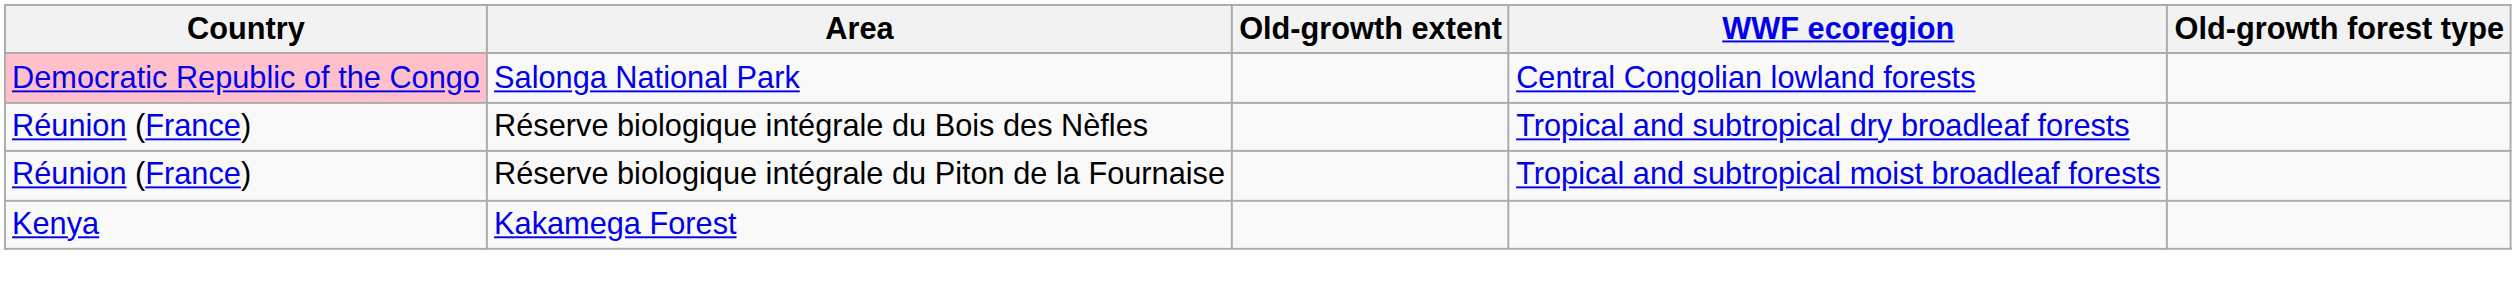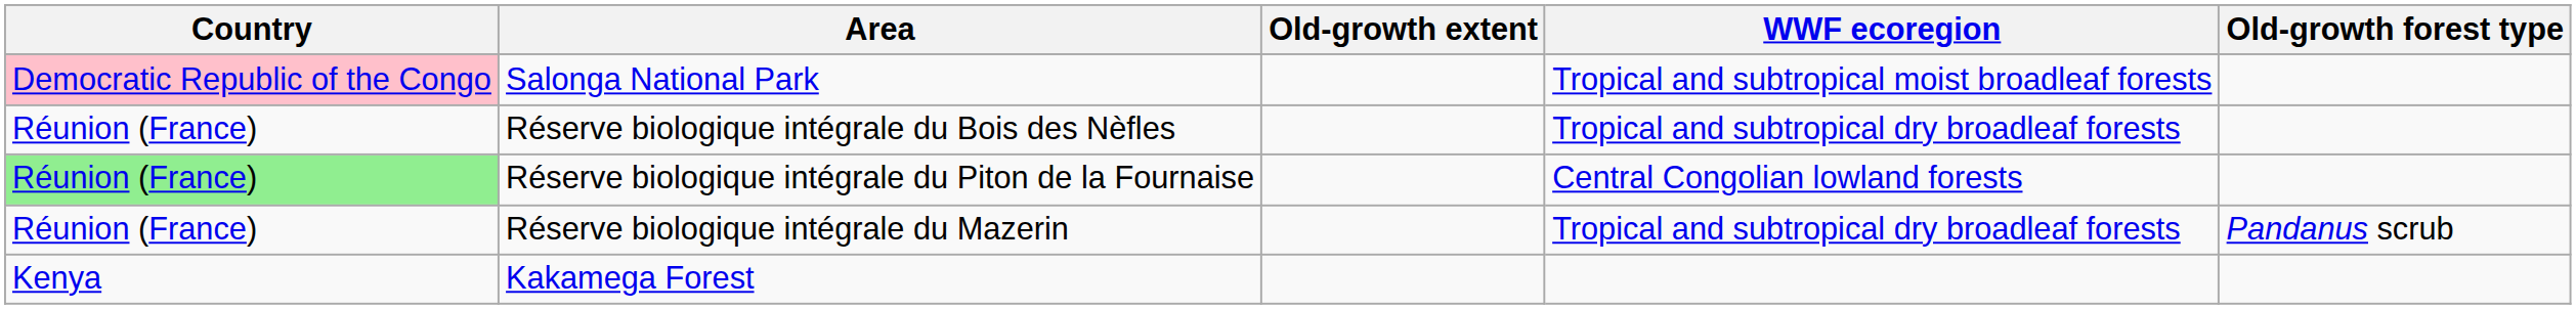Salonga National Park | WWF ecoregion: Central Congolian lowland forests -> Tropical and subtropical moist broadleaf forests
Réserve biologique intégrale du Piton de la Fournaise | Country: no background -> lightgreen background
Réserve biologique intégrale du Piton de la Fournaise | WWF ecoregion: Tropical and subtropical moist broadleaf forests -> Central Congolian lowland forests
+ row: Réunion (France) | Réserve biologique intégrale du Mazerin | Tropical and subtropical dry broadleaf forests | Pandanus scrub
